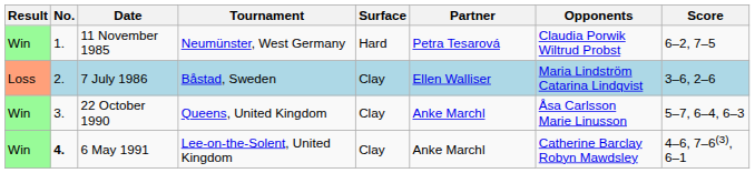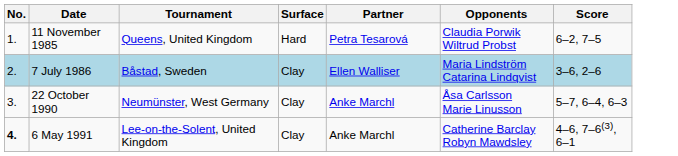- column: Result | Win | Loss | Win | Win
11 November 1985 | Tournament: Neumünster, West Germany -> Queens, United Kingdom
22 October 1990 | Tournament: Queens, United Kingdom -> Neumünster, West Germany
